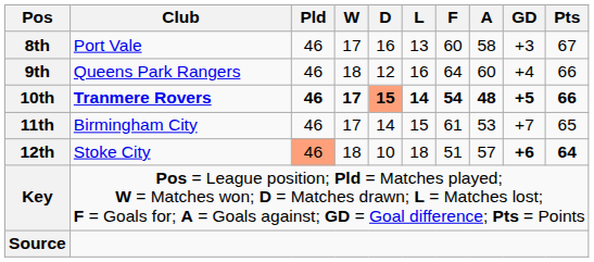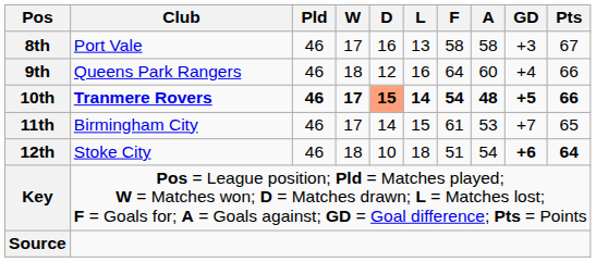8th | F: 60 -> 58
12th | Pld: lightsalmon background -> no background
12th | A: 57 -> 54
